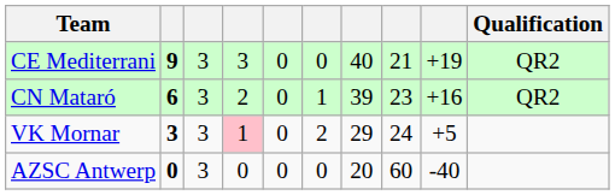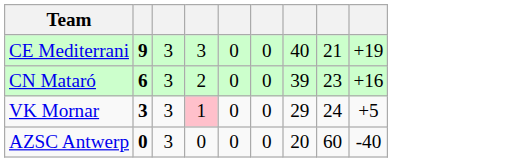- column: Qualification | QR2 | QR2
CN Mataró | column 6: 1 -> 0
VK Mornar | column 6: 2 -> 0
